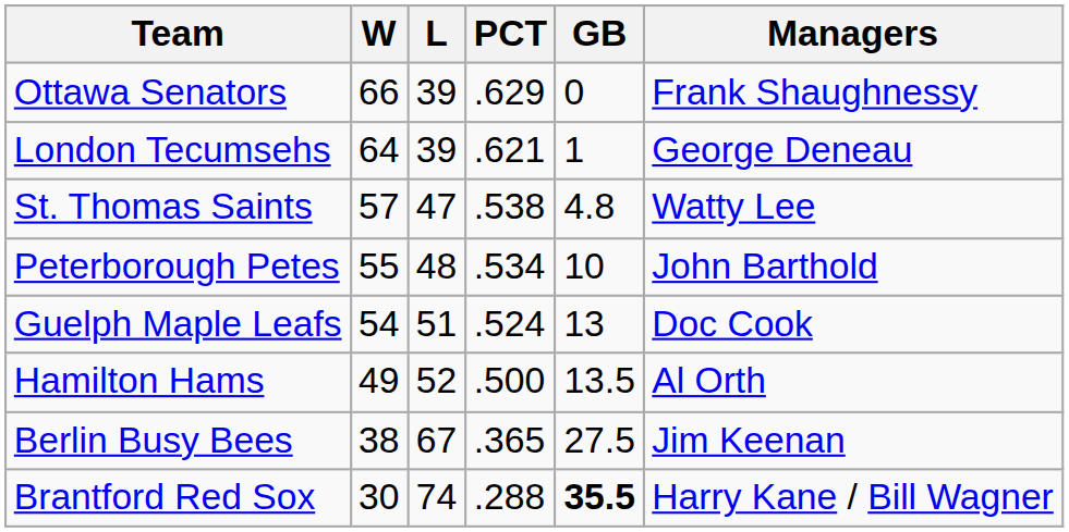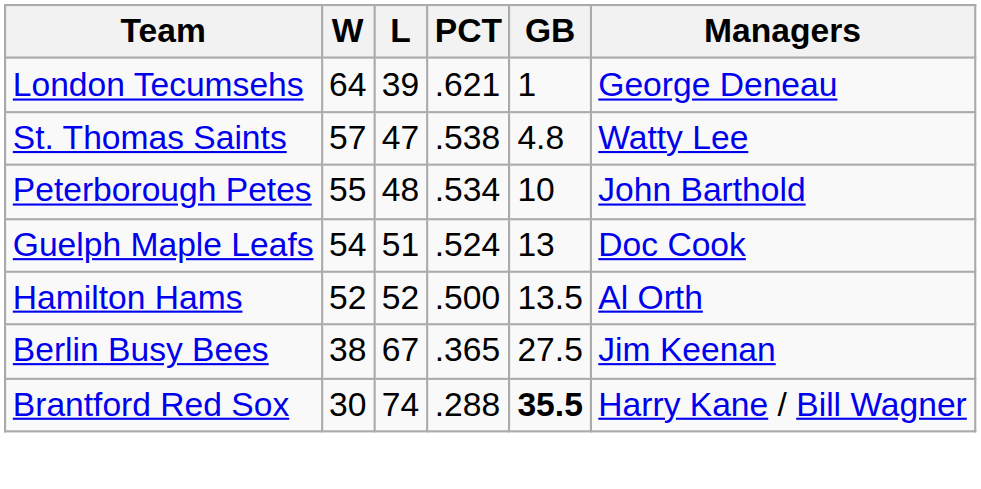- row: Ottawa Senators | 66 | 39 | .629 | 0 | Frank Shaughnessy
Hamilton Hams | W: 49 -> 52
